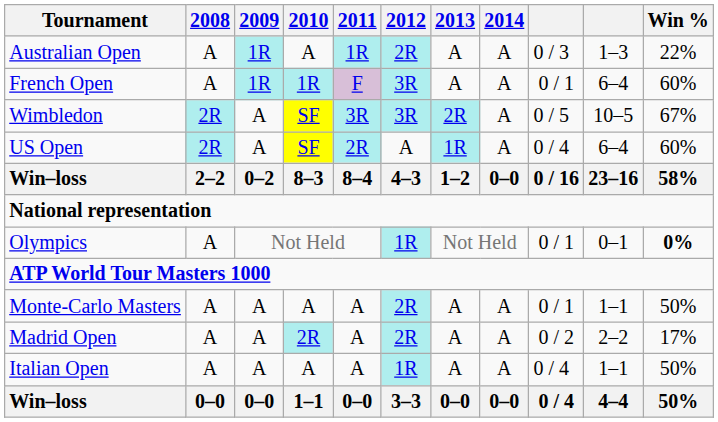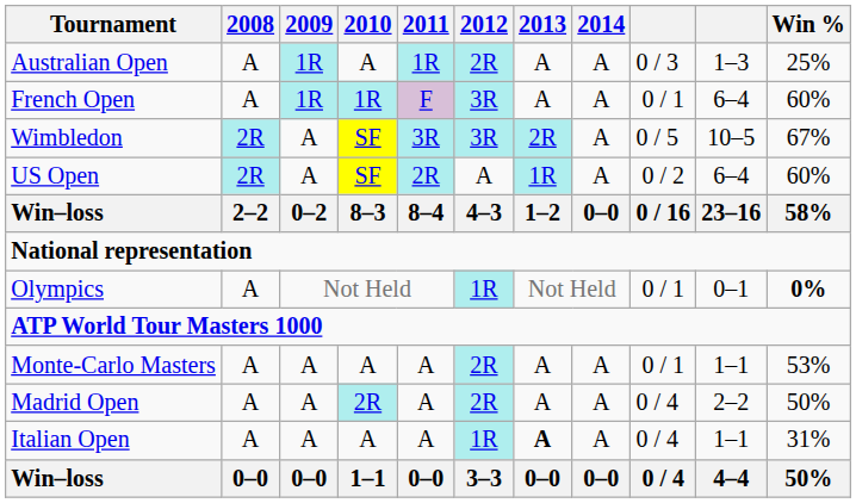Australian Open | Win %: 22% -> 25%
US Open | column 9: 0 / 4 -> 0 / 2
Monte-Carlo Masters | Win %: 50% -> 53%
Madrid Open | column 9: 0 / 2 -> 0 / 4
Madrid Open | Win %: 17% -> 50%
Italian Open | 2013: normal -> bold
Italian Open | Win %: 50% -> 31%
